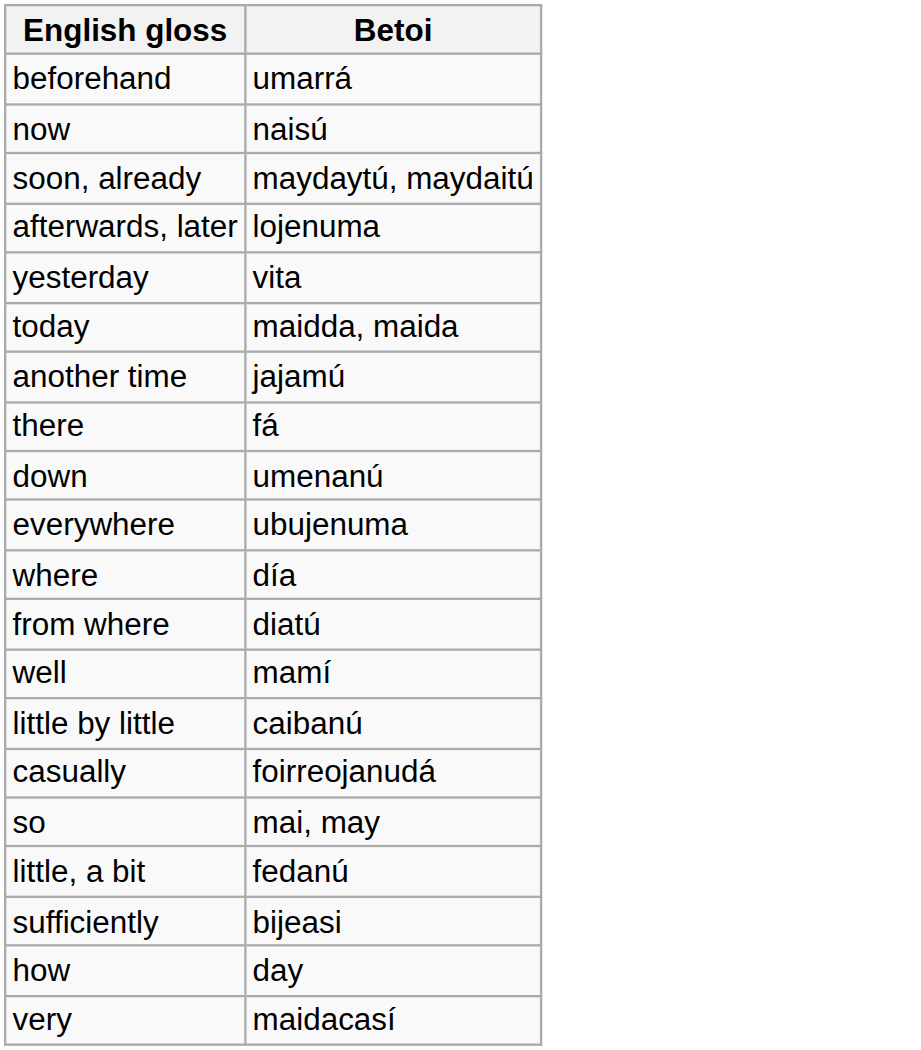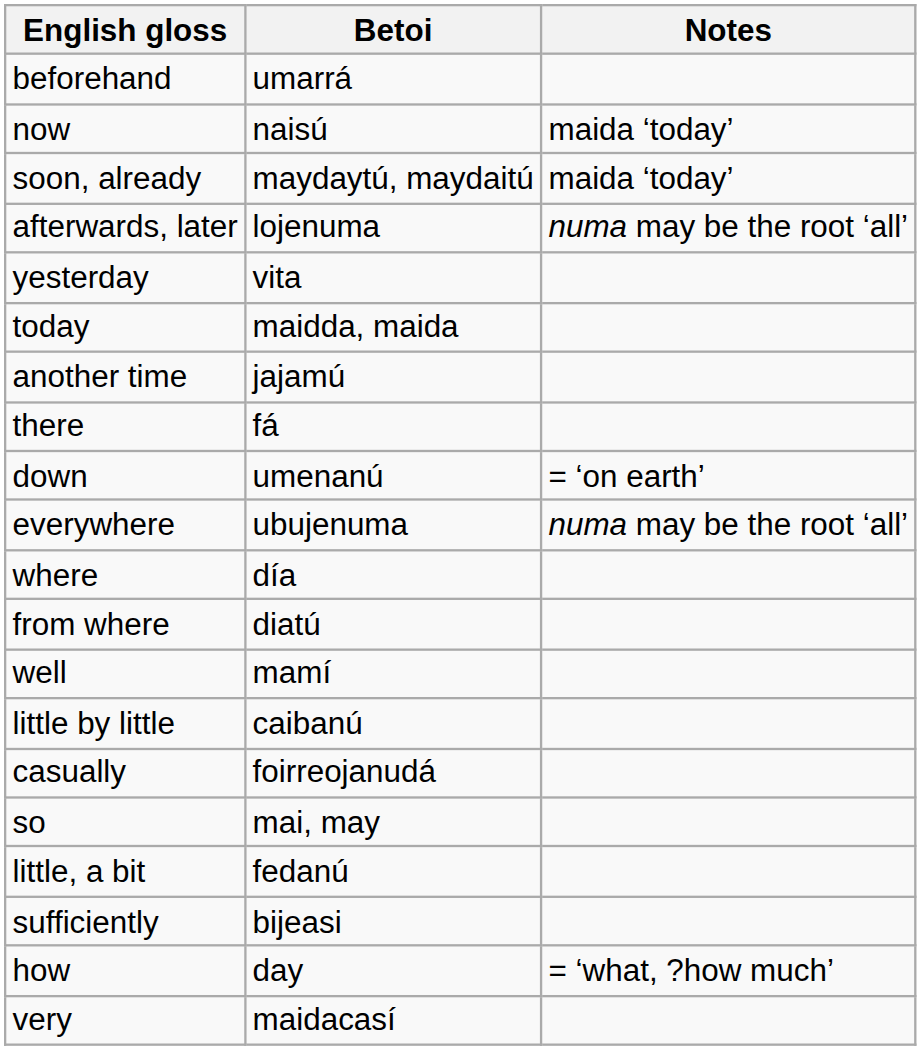+ column: Notes | maida ‘today’ | maida ‘today’ | numa may be the root ‘all’ | = ‘on earth’ | numa may be the root ‘all’ | = ‘what, ?how much’
